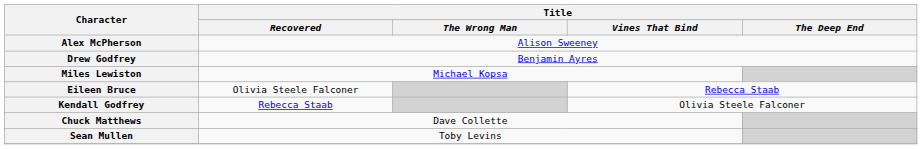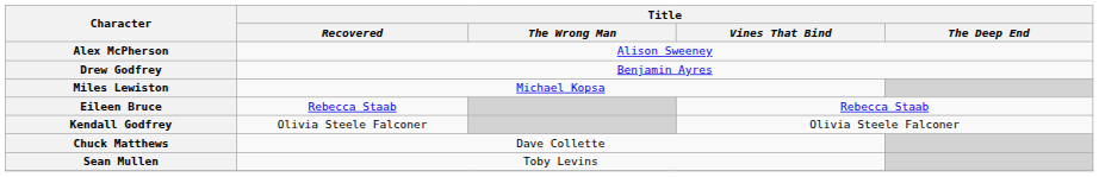Eileen Bruce | Title / Recovered: Olivia Steele Falconer -> Rebecca Staab
Kendall Godfrey | Title / Recovered: Rebecca Staab -> Olivia Steele Falconer
